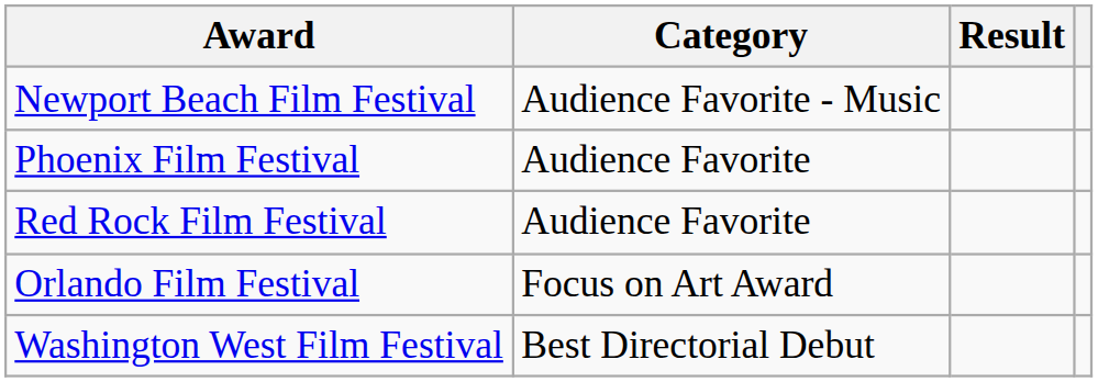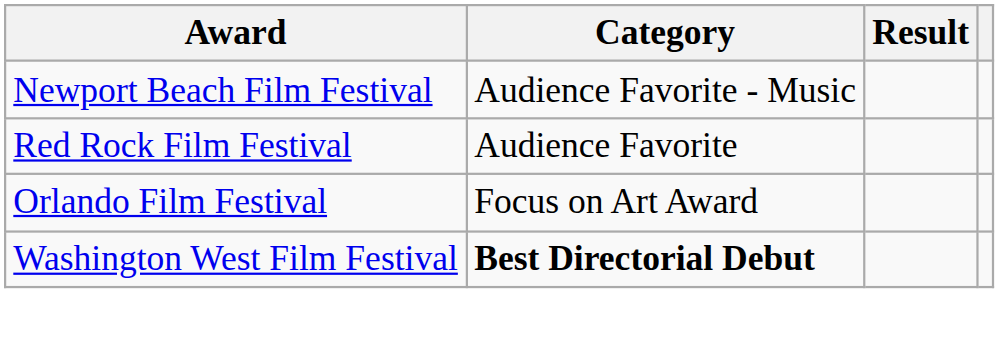- row: Phoenix Film Festival | Audience Favorite
Washington West Film Festival | Category: normal -> bold
